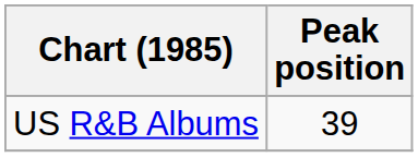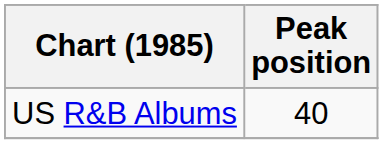US R&B Albums | Peak position: 39 -> 40
